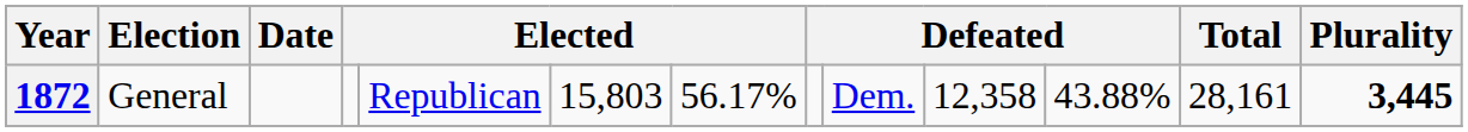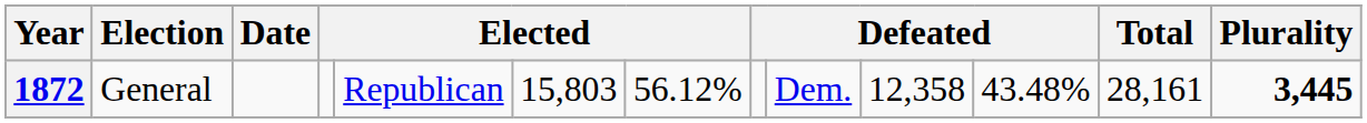1872 | column 7: 56.17% -> 56.12%
1872 | column 11: 43.88% -> 43.48%
